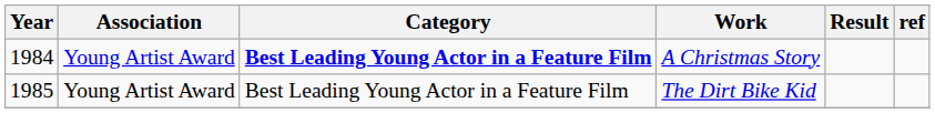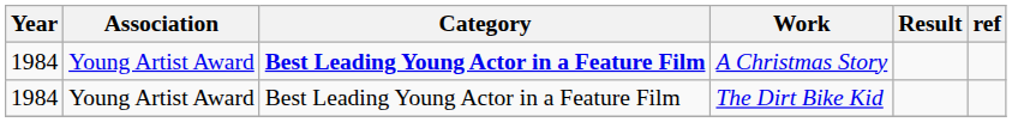The Dirt Bike Kid | Year: 1985 -> 1984
